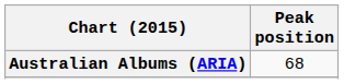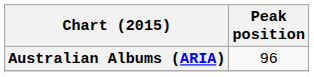Australian Albums (ARIA) | Peak position: 68 -> 96
